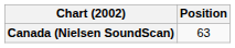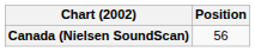Canada (Nielsen SoundScan) | Position: 63 -> 56
